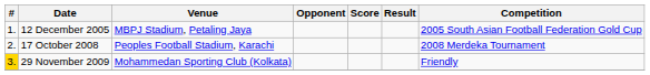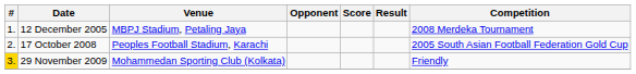12 December 2005 | Competition: 2005 South Asian Football Federation Gold Cup -> 2008 Merdeka Tournament
17 October 2008 | Competition: 2008 Merdeka Tournament -> 2005 South Asian Football Federation Gold Cup
